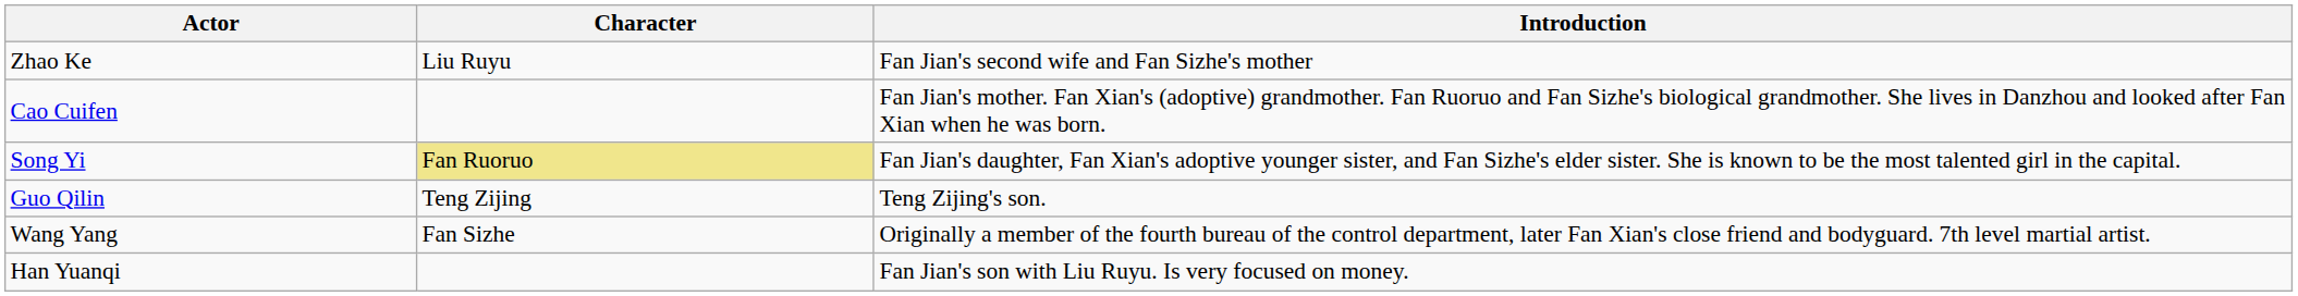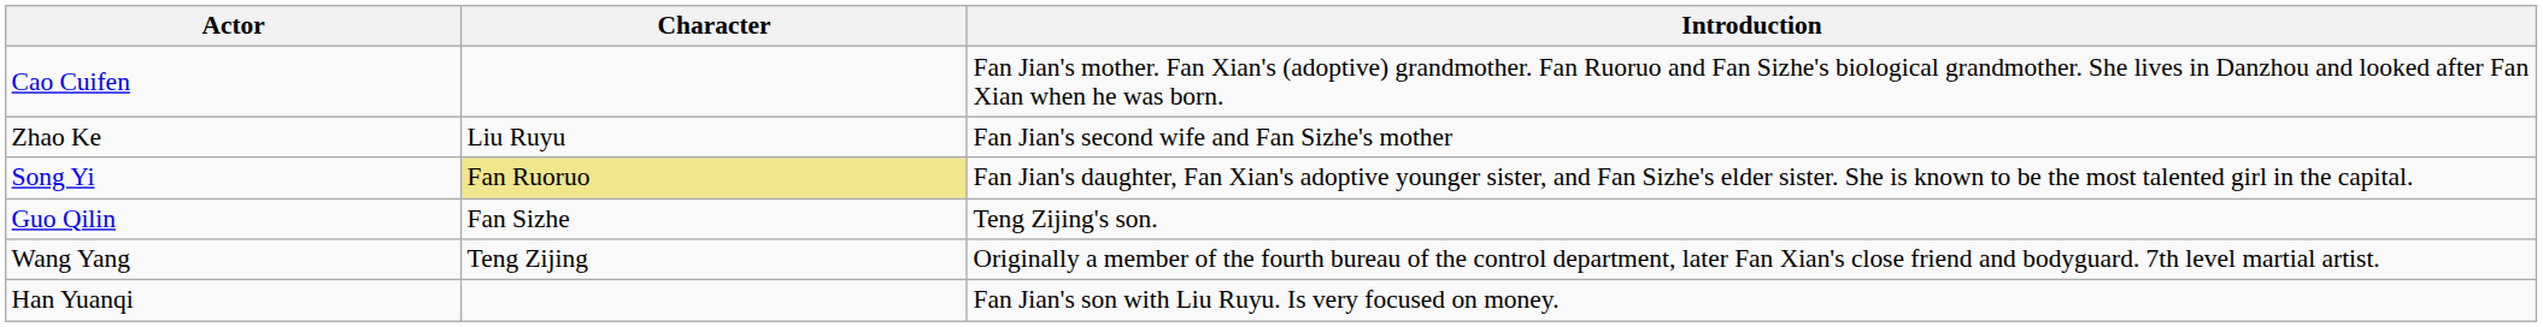rows swapped: Cao Cuifen <-> Zhao Ke
Guo Qilin | Character: Teng Zijing -> Fan Sizhe
Wang Yang | Character: Fan Sizhe -> Teng Zijing
